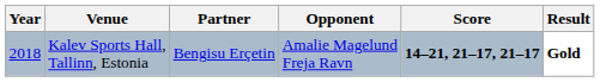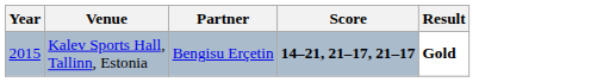- column: Opponent | Amalie Magelund Freja Ravn
Kalev Sports Hall, Tallinn, Estonia | Year: 2018 -> 2015
